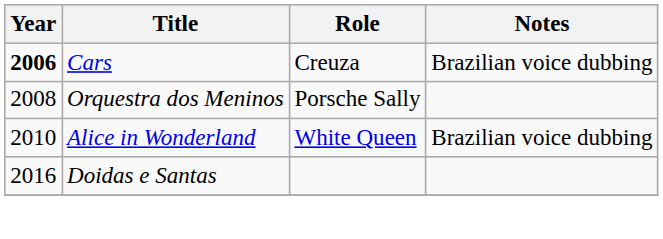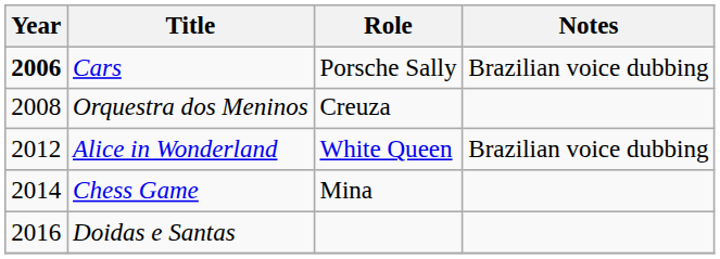Cars | Role: Creuza -> Porsche Sally
Orquestra dos Meninos | Role: Porsche Sally -> Creuza
Alice in Wonderland | Year: 2010 -> 2012
+ row: 2014 | Chess Game | Mina
